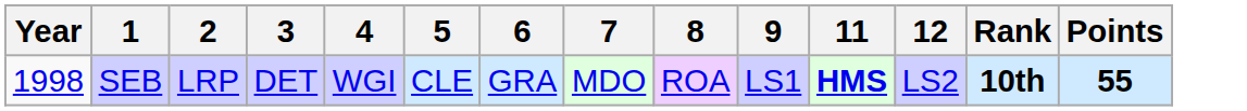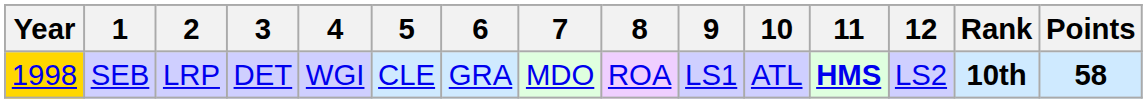+ column: 10 | ATL
SEB | Year: no background -> gold background
SEB | Points: 55 -> 58
